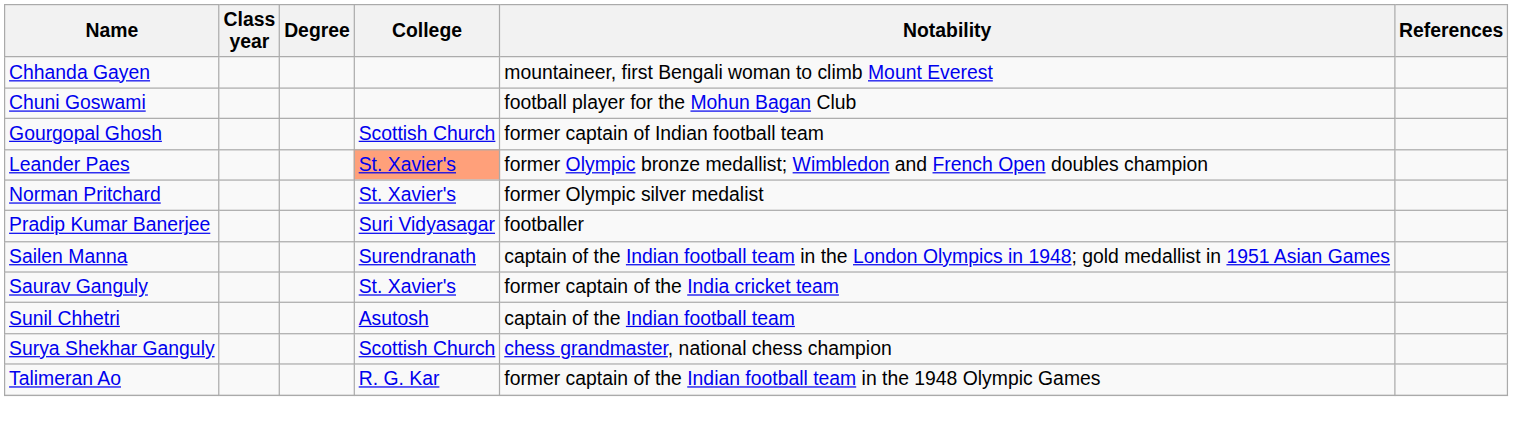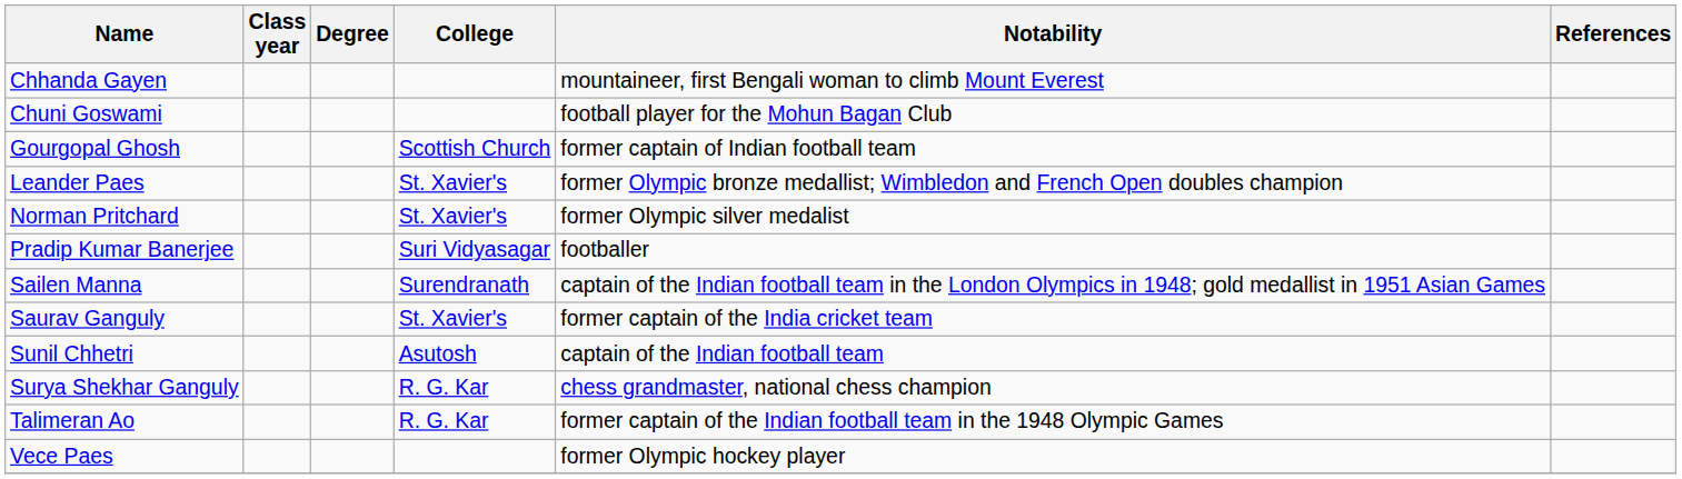Leander Paes | College: lightsalmon background -> no background
Surya Shekhar Ganguly | College: Scottish Church -> R. G. Kar
+ row: Vece Paes | former Olympic hockey player
